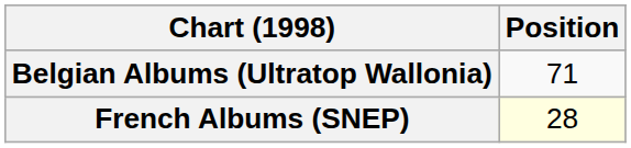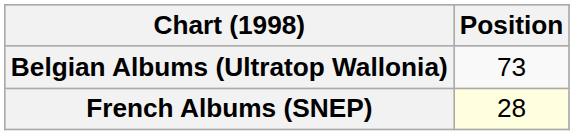Belgian Albums (Ultratop Wallonia) | Position: 71 -> 73
